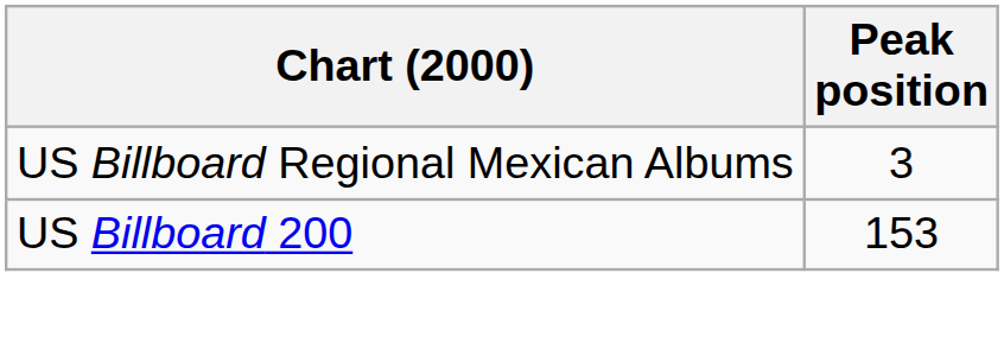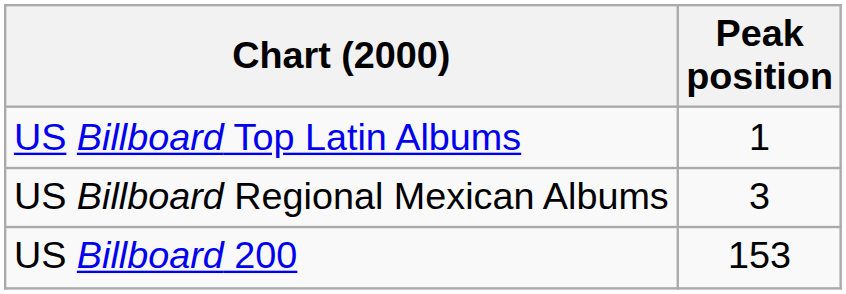+ row: US Billboard Top Latin Albums | 1
